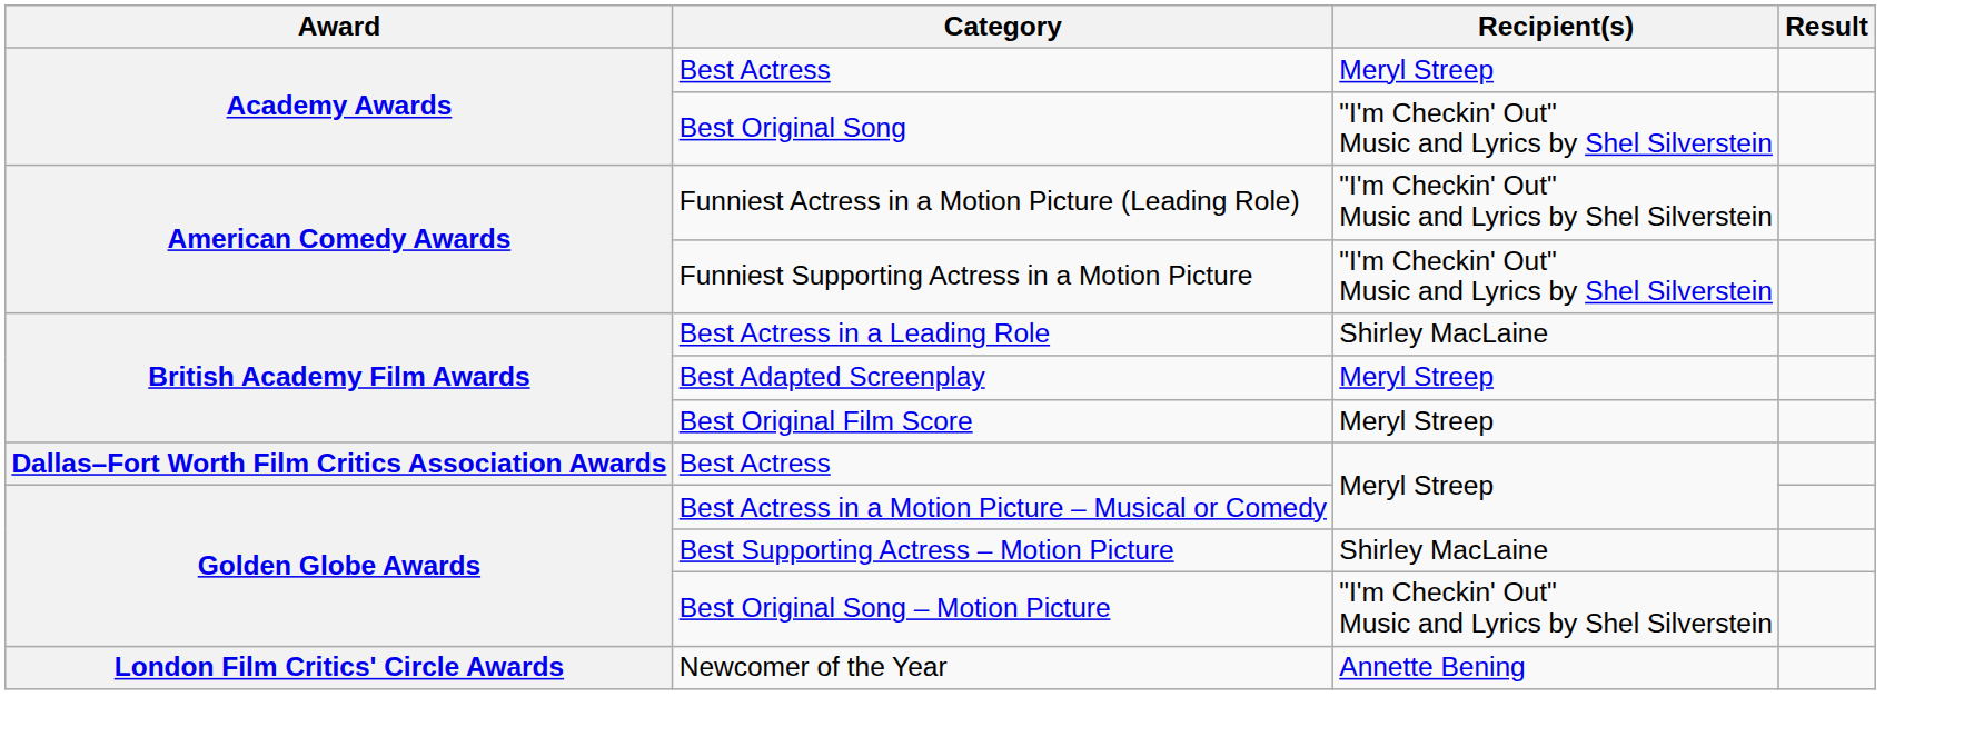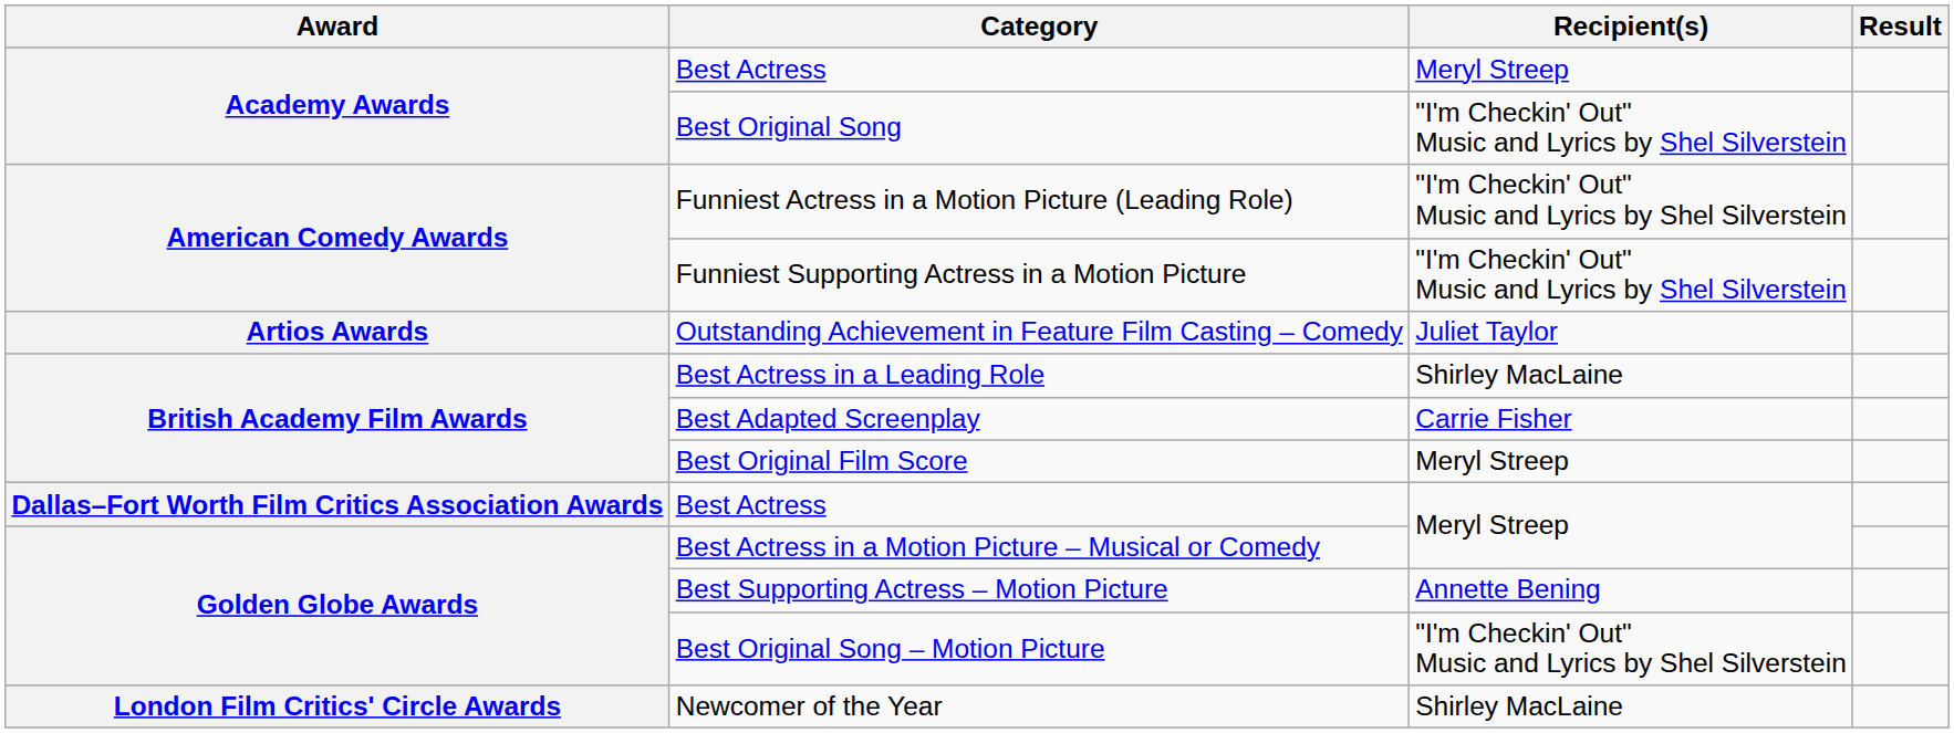+ row: Artios Awards | Outstanding Achievement in Feature Film Casting – Comedy | Juliet Taylor
Best Adapted Screenplay | Recipient(s): Meryl Streep -> Carrie Fisher
Best Supporting Actress – Motion Picture | Recipient(s): Shirley MacLaine -> Annette Bening
Newcomer of the Year | Recipient(s): Annette Bening -> Shirley MacLaine
